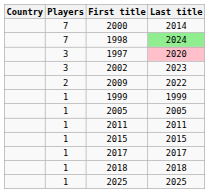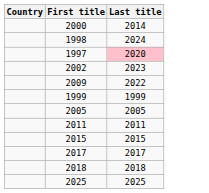- column: Players | 7 | 7 | 3 | 3 | 2 | 1 | 1 | 1 | 1 | 1 | 1 | 1
1998 | Last title: lightgreen background -> no background
